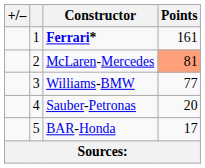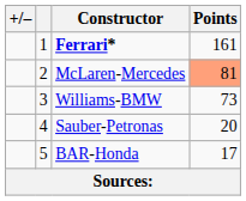Williams-BMW | Points: 77 -> 73
